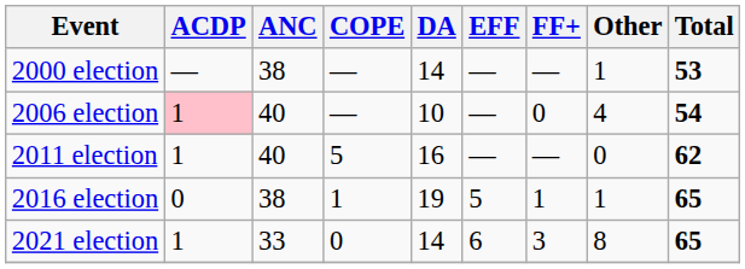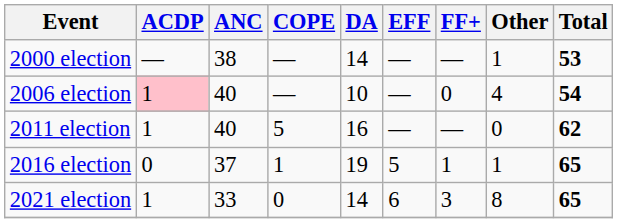2016 election | ANC: 38 -> 37
